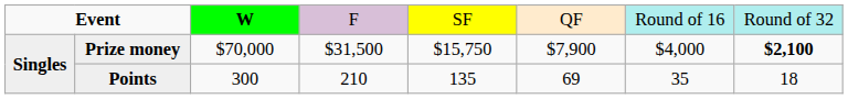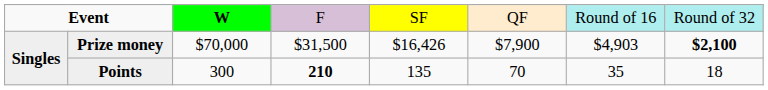Prize money | column 5: $15,750 -> $16,426
Prize money | column 7: $4,000 -> $4,903
Points | column 4: normal -> bold
Points | column 6: 69 -> 70
